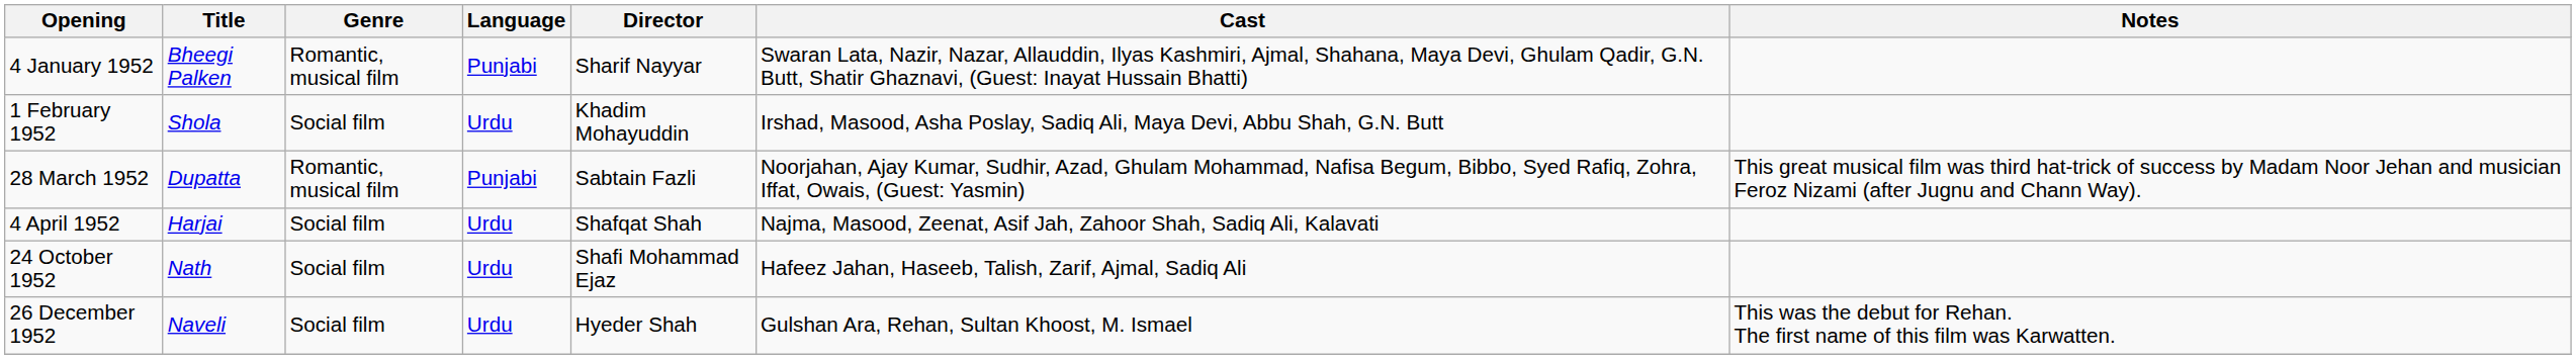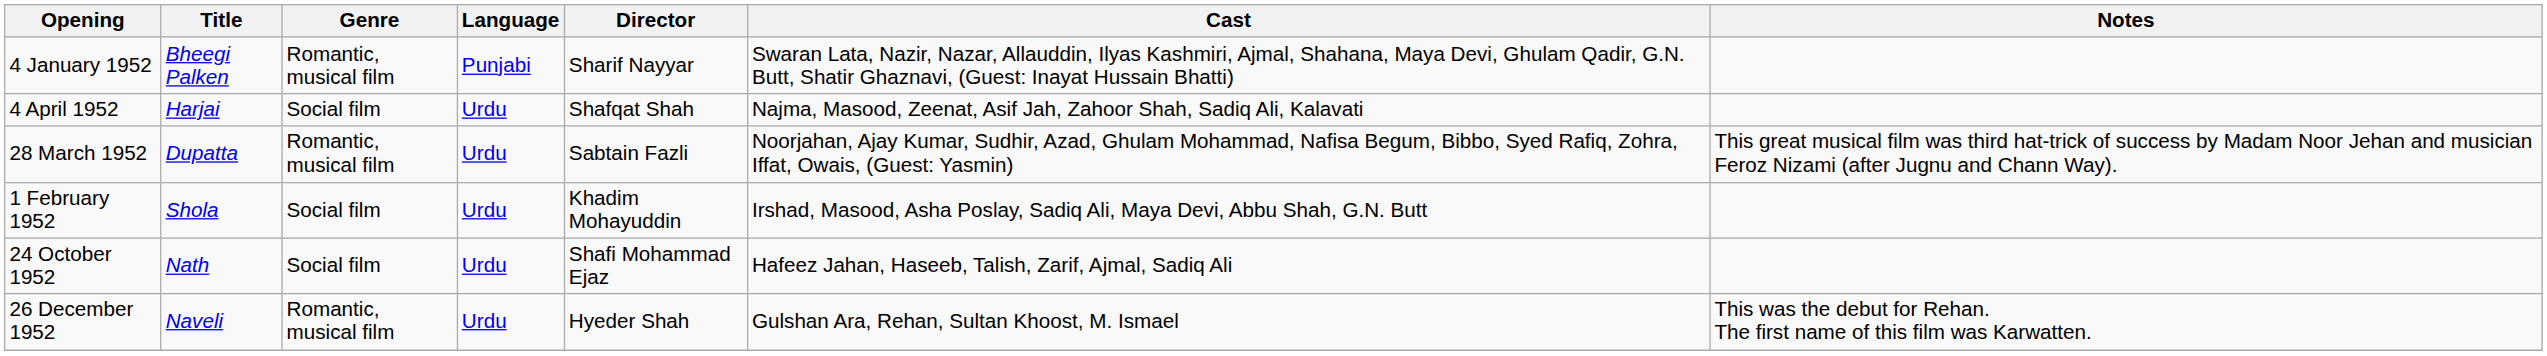rows swapped: 1 February 1952 <-> 4 April 1952
28 March 1952 | Language: Punjabi -> Urdu
26 December 1952 | Genre: Social film -> Romantic, musical film
